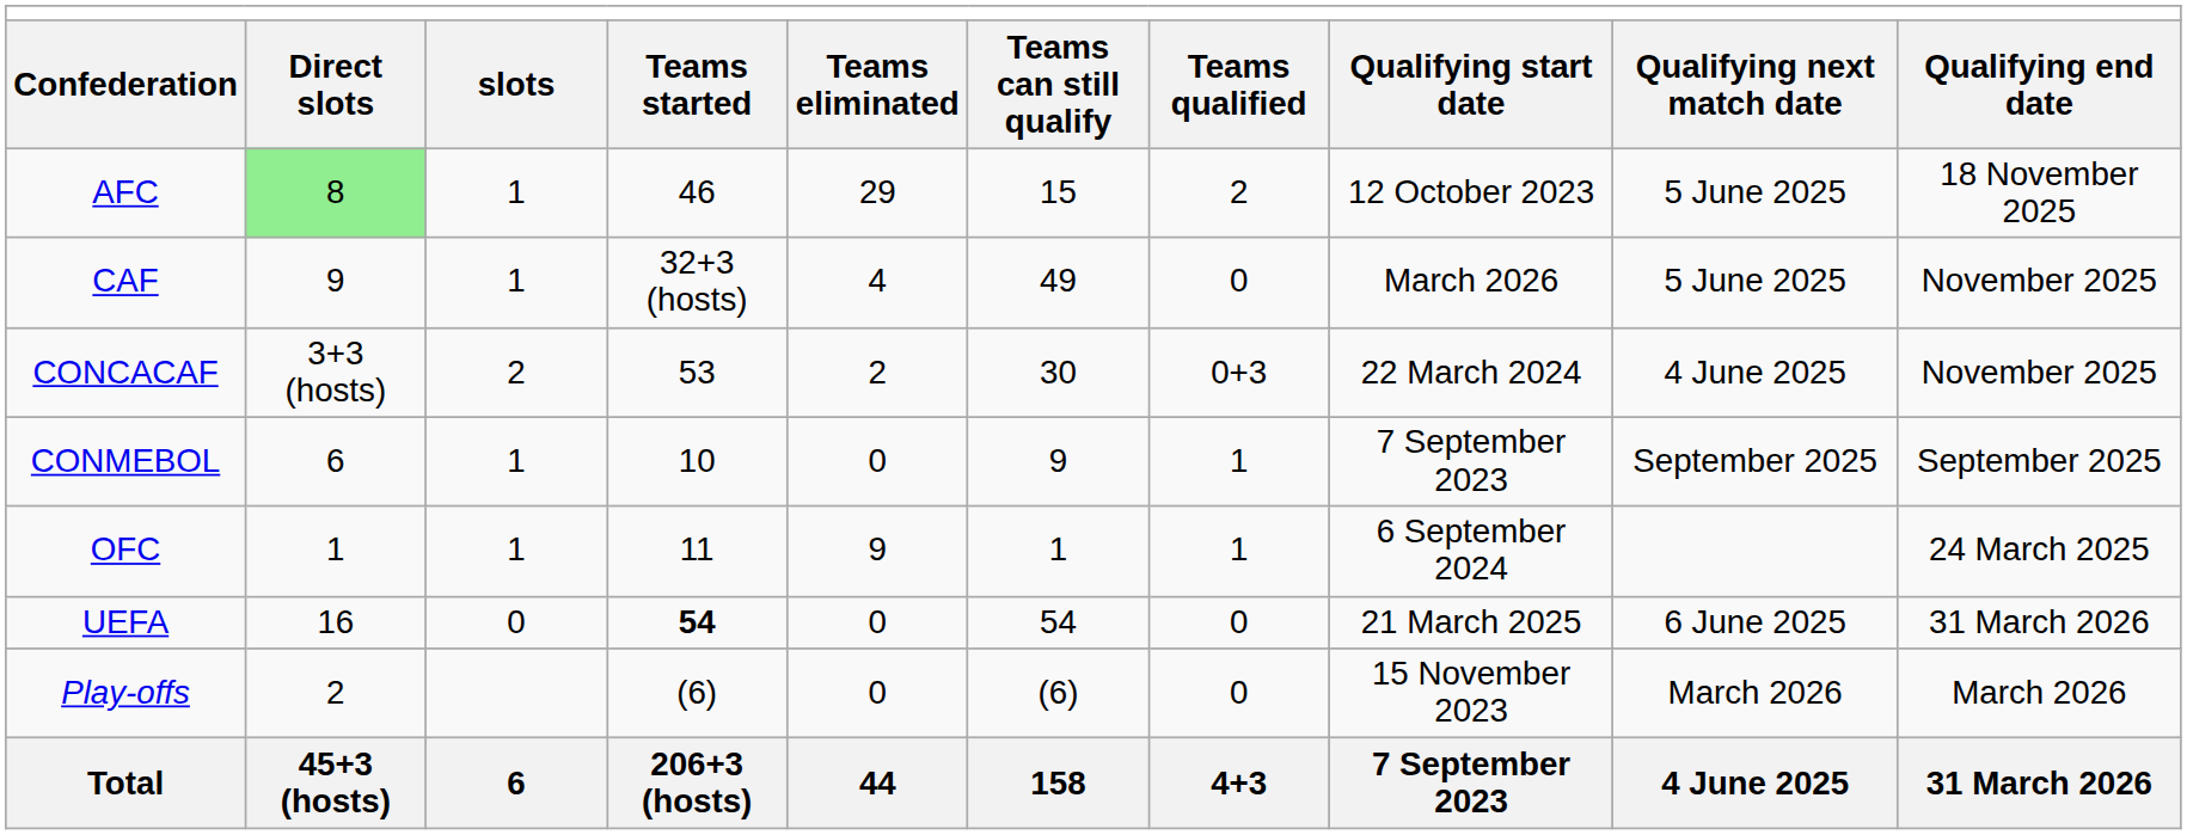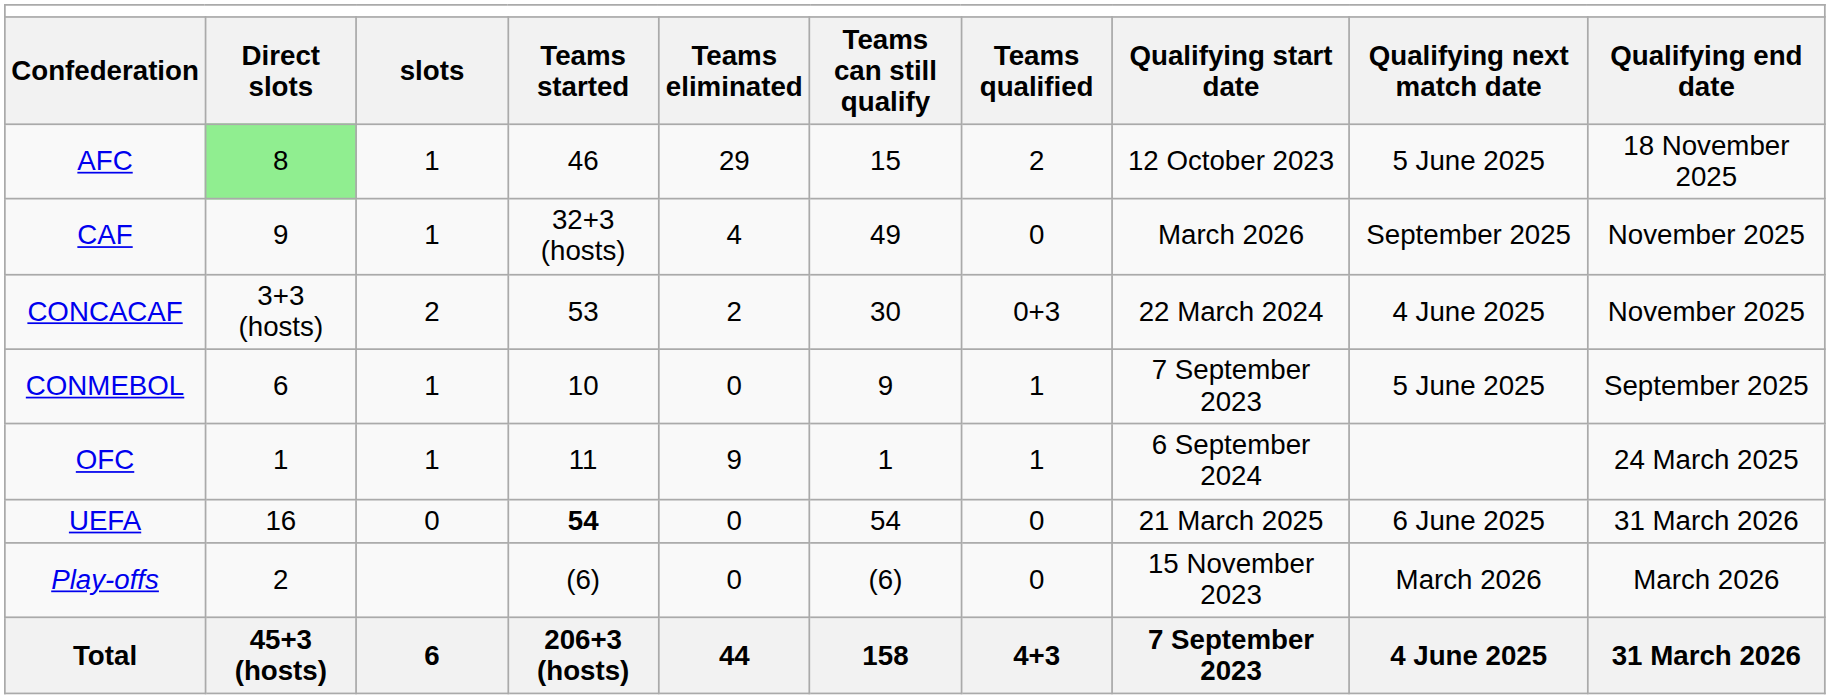CAF | column 9: 5 June 2025 -> September 2025
CONMEBOL | column 9: September 2025 -> 5 June 2025
